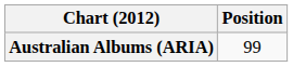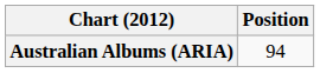Australian Albums (ARIA) | Position: 99 -> 94
